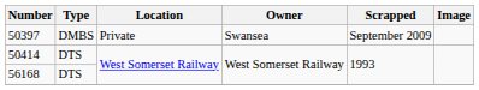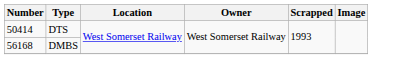- row: 50397 | DMBS | Private | Swansea | September 2009
56168 | Type: DTS -> DMBS
